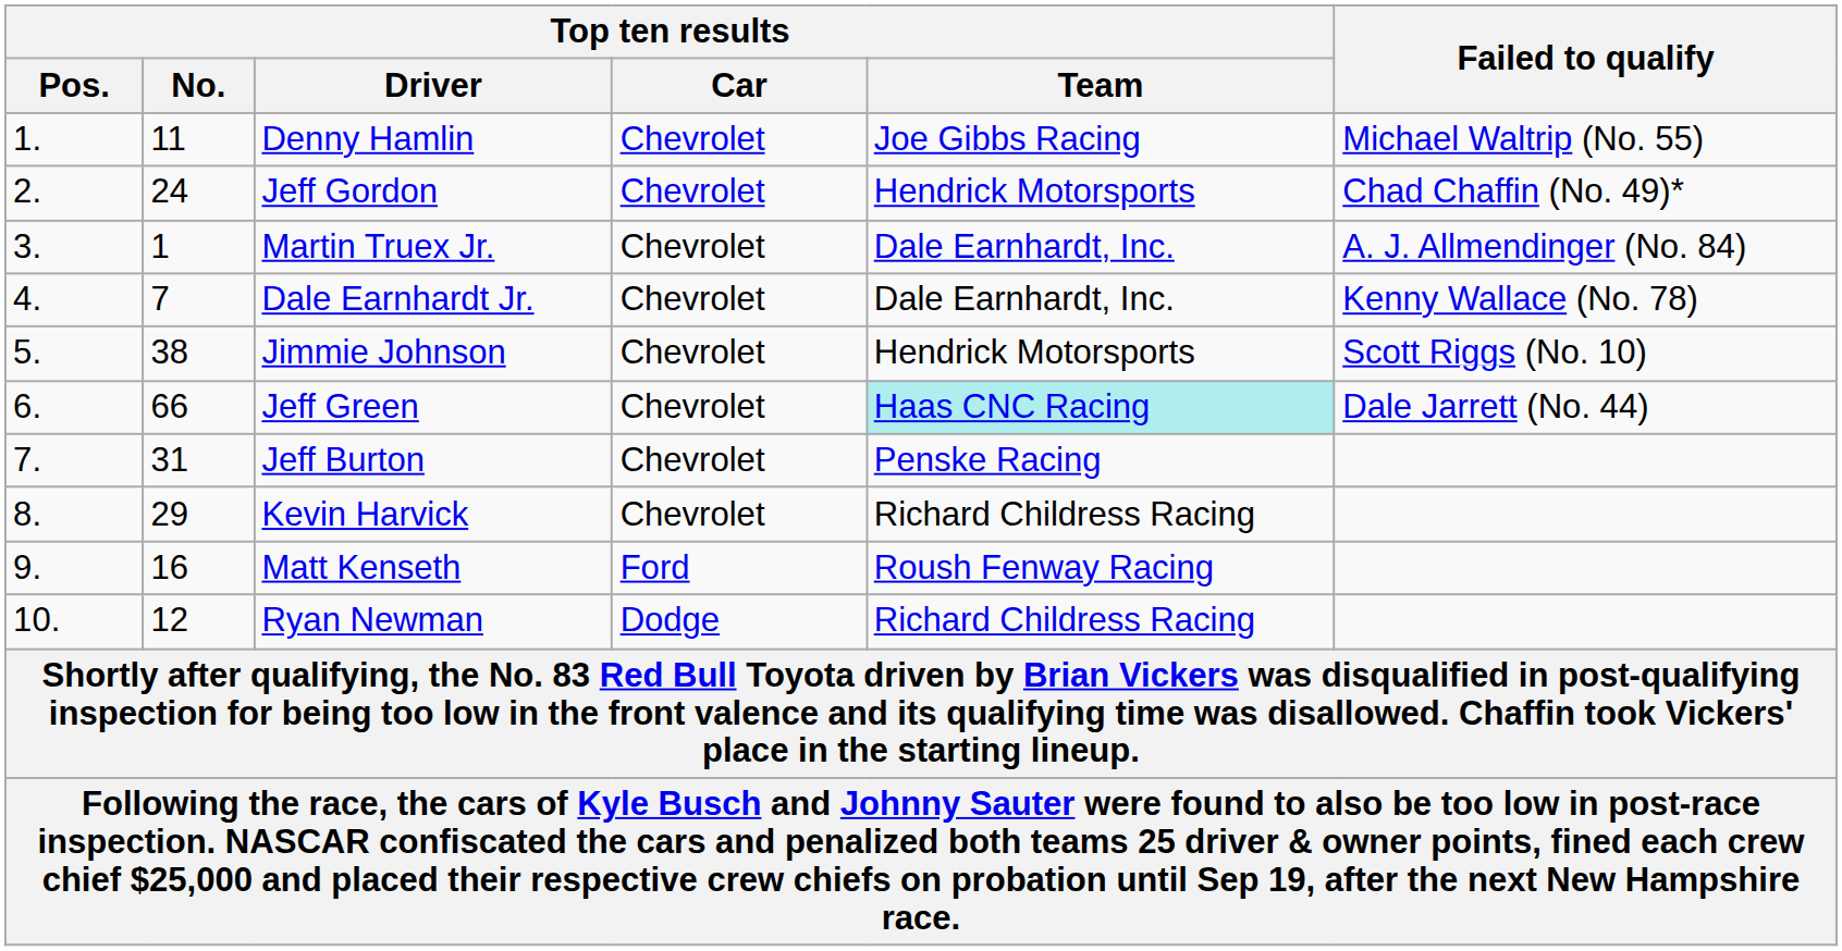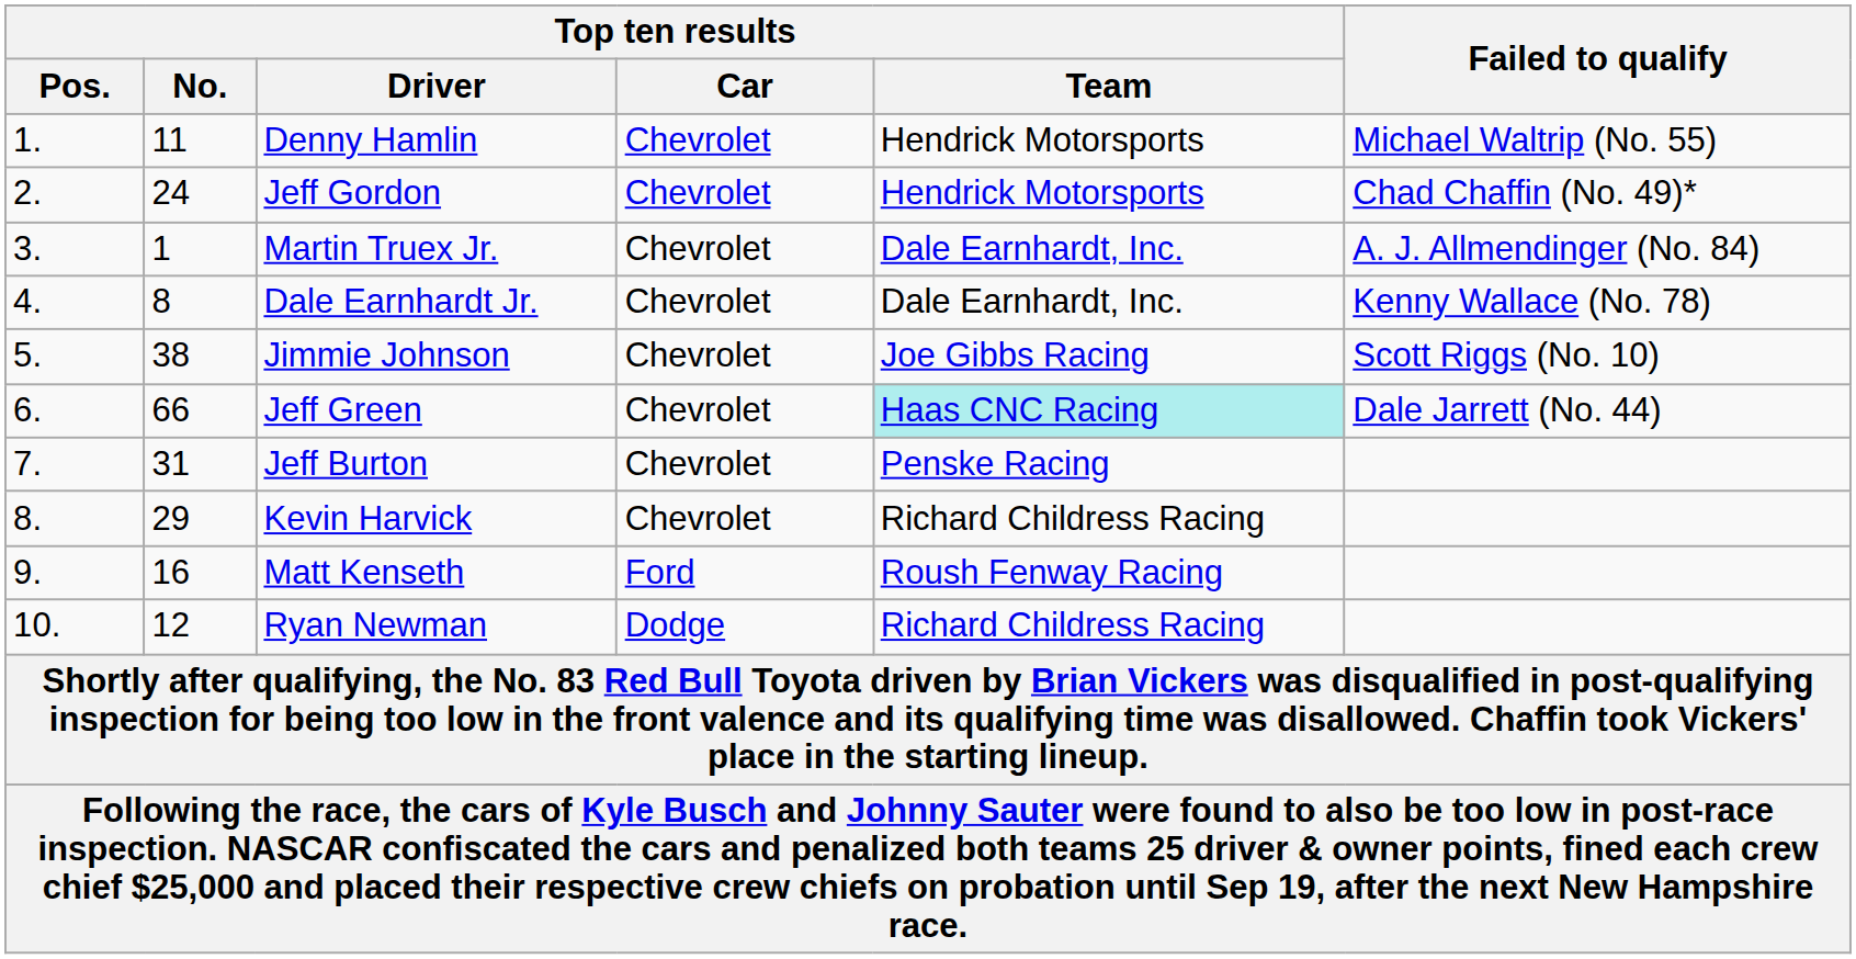Denny Hamlin | Top ten results / Team: Joe Gibbs Racing -> Hendrick Motorsports
Dale Earnhardt Jr. | Top ten results / No.: 7 -> 8
Jimmie Johnson | Top ten results / Team: Hendrick Motorsports -> Joe Gibbs Racing
